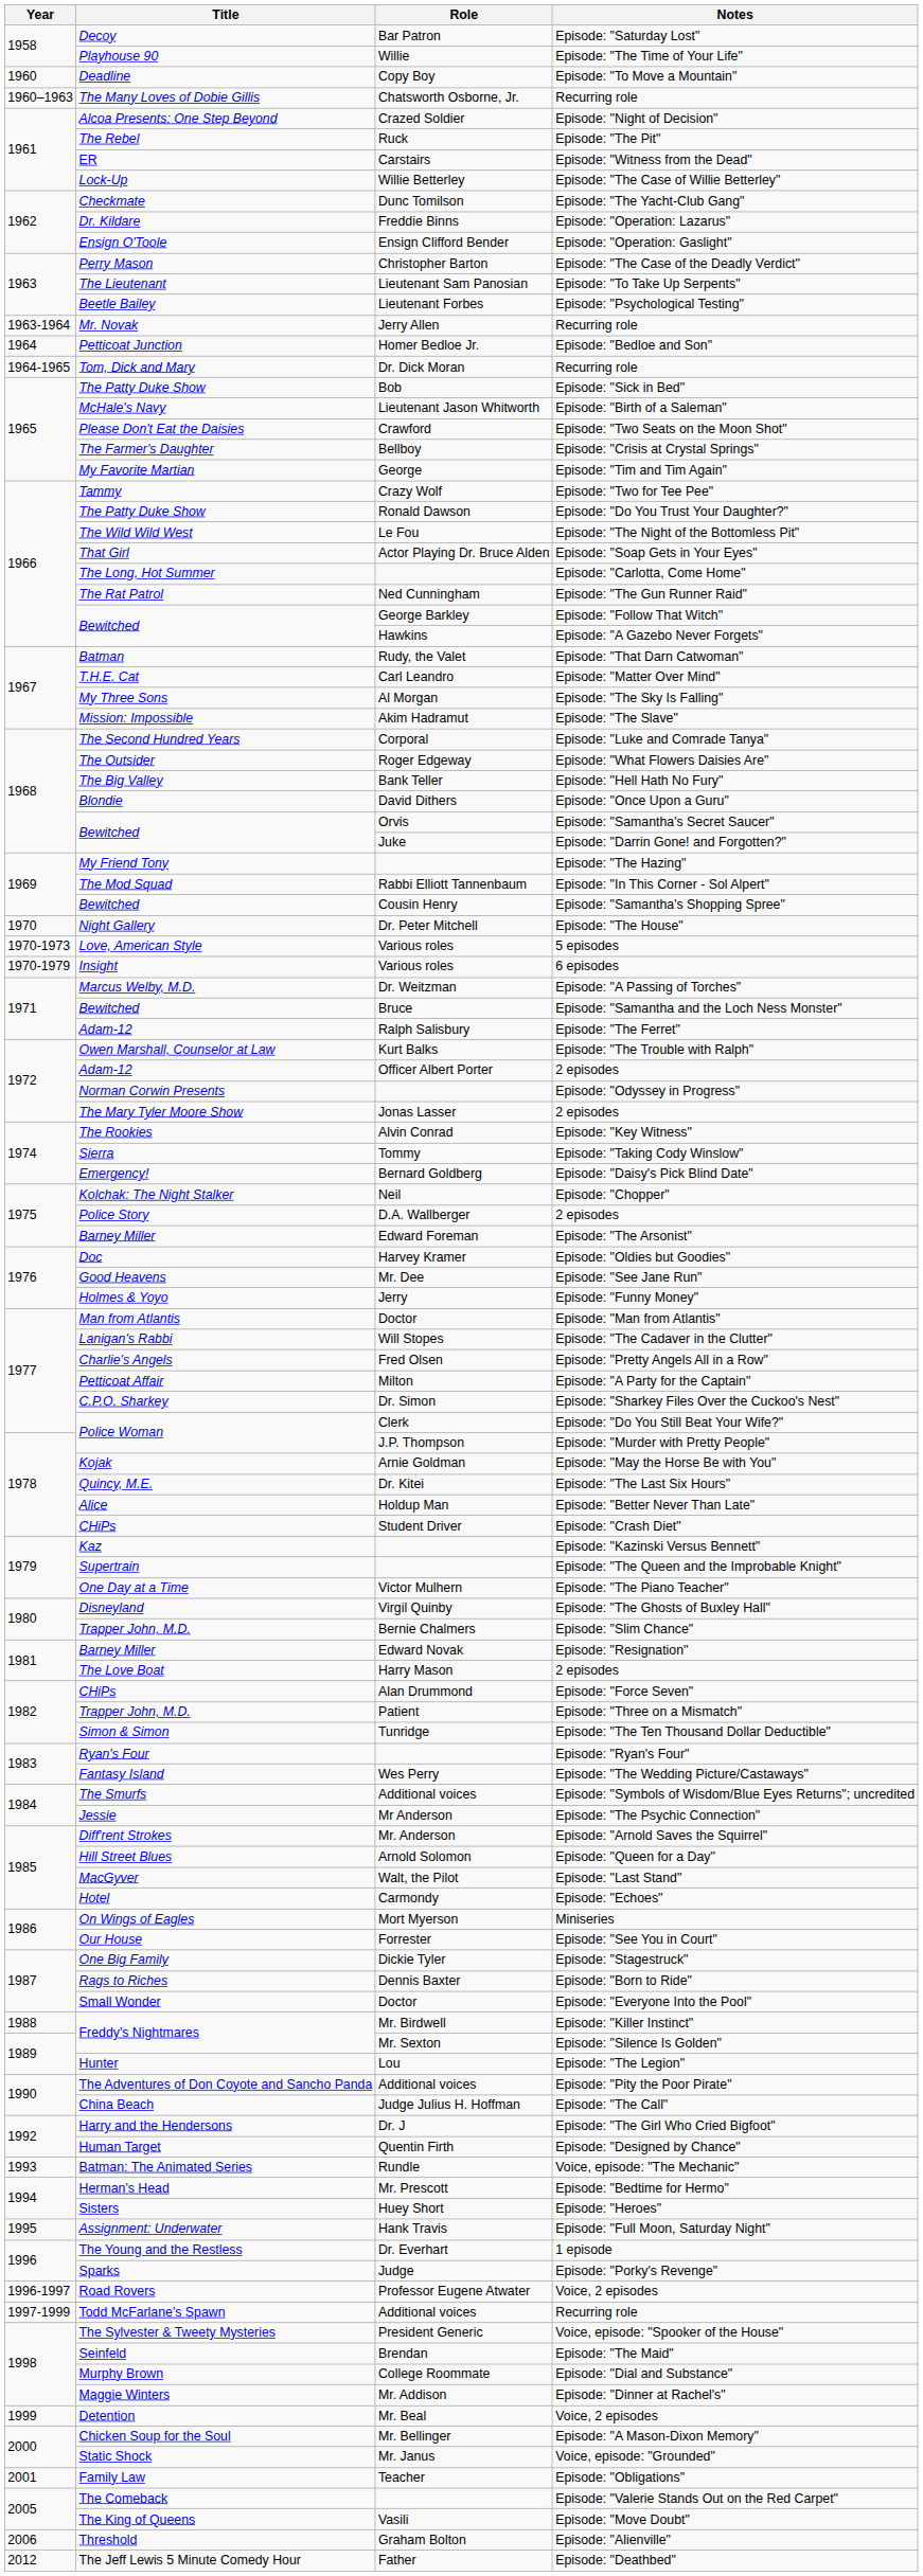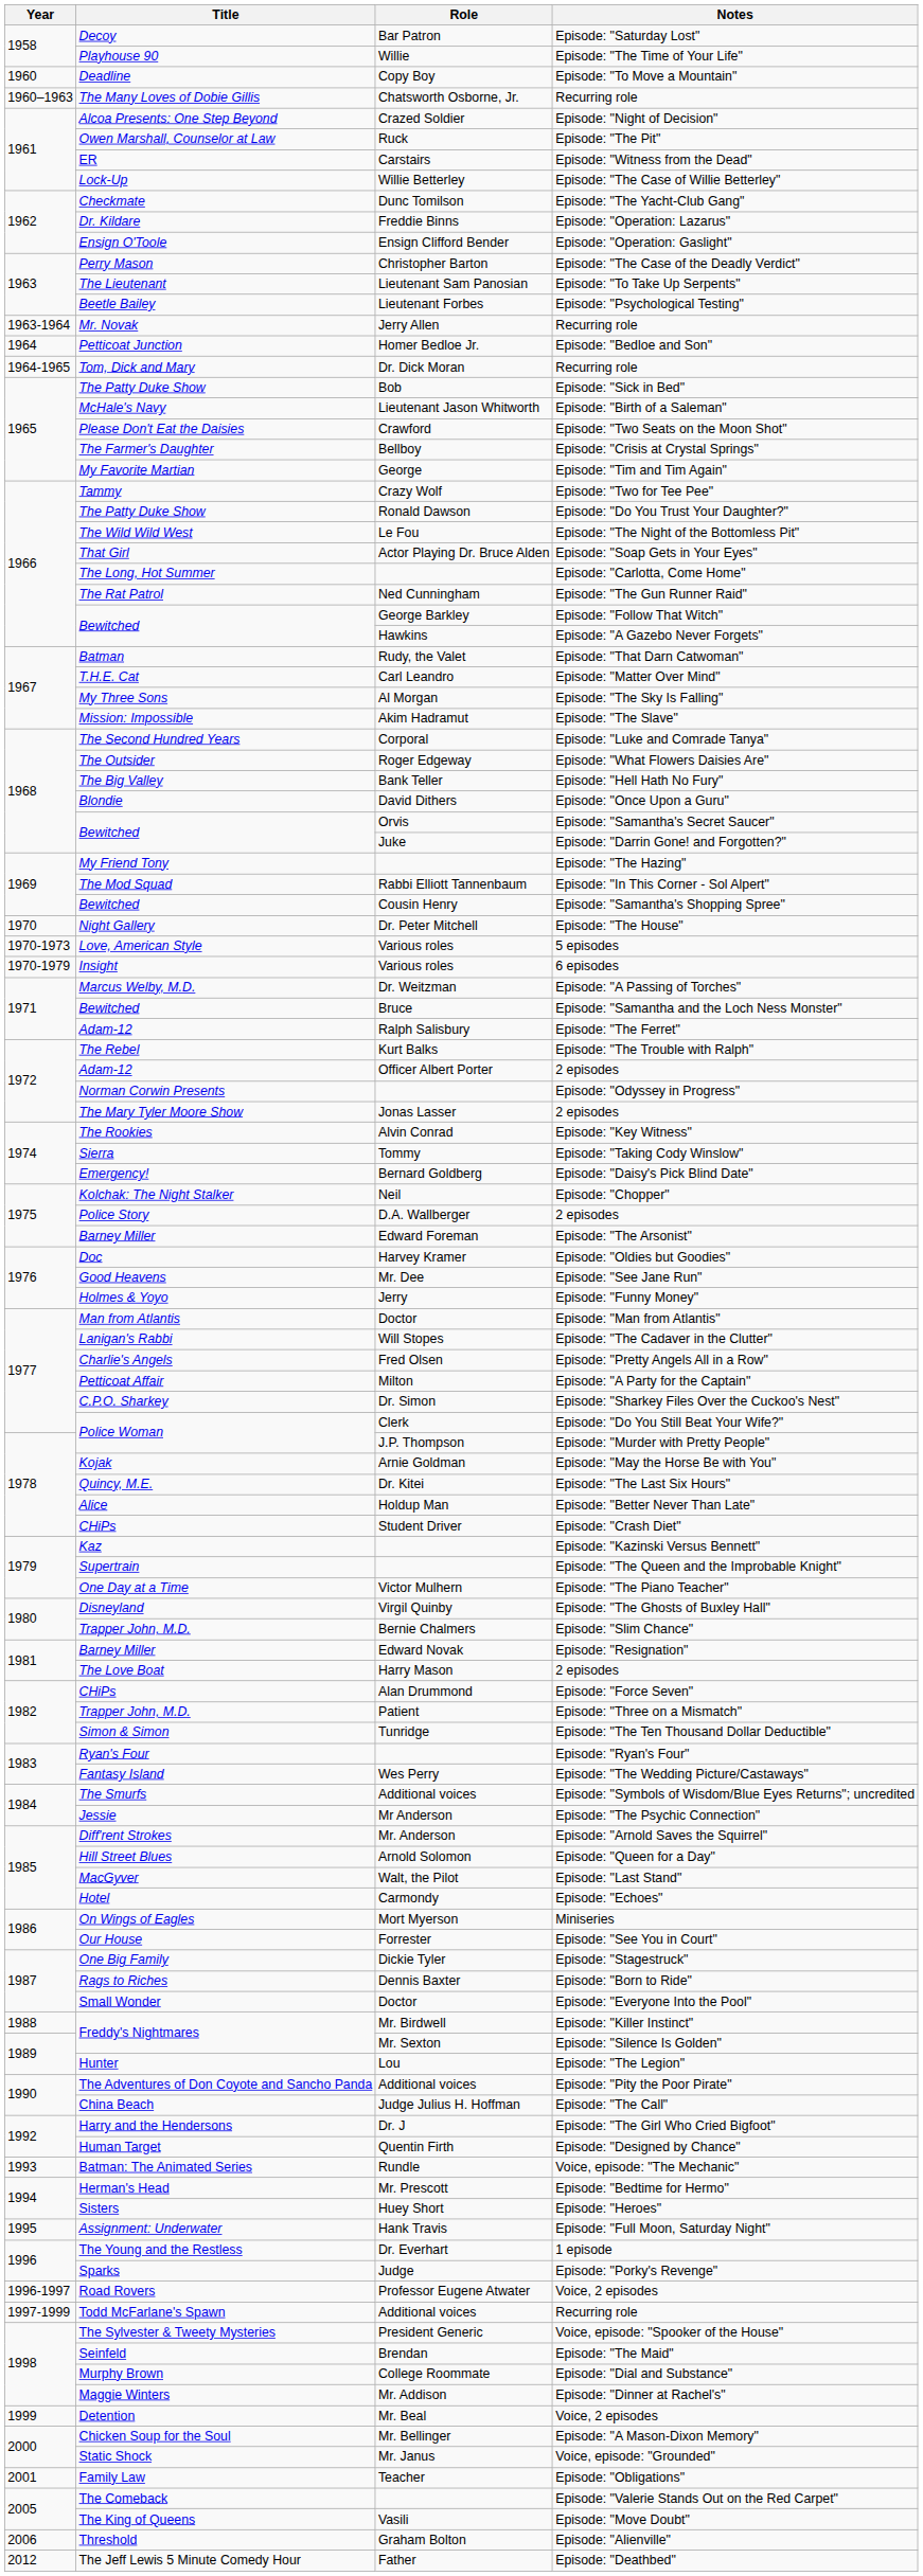Episode: "The Pit" | Title: The Rebel -> Owen Marshall, Counselor at Law
Episode: "The Trouble with Ralph" | Title: Owen Marshall, Counselor at Law -> The Rebel
